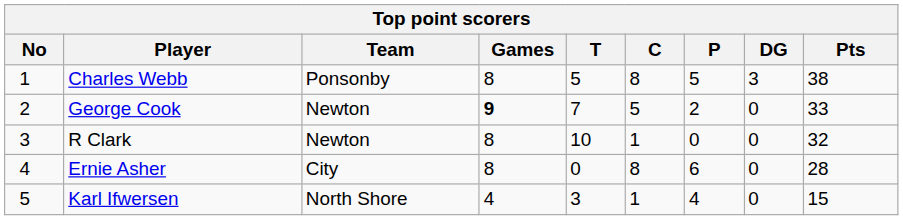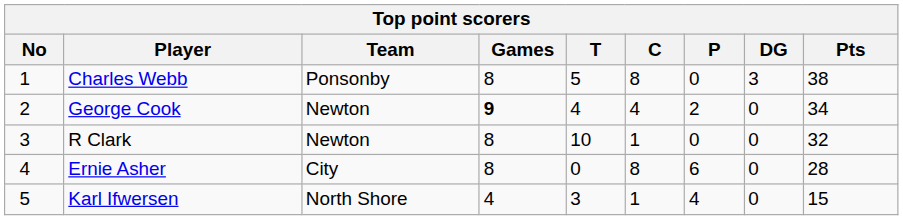Charles Webb | P: 5 -> 0
George Cook | T: 7 -> 4
George Cook | C: 5 -> 4
George Cook | Pts: 33 -> 34
